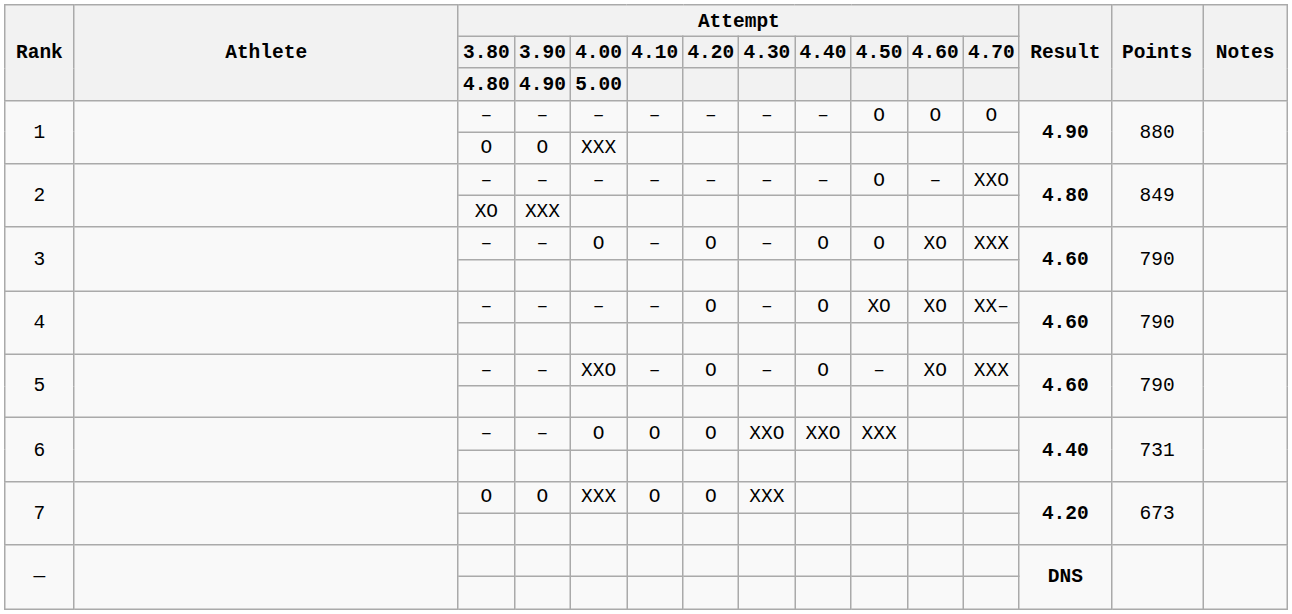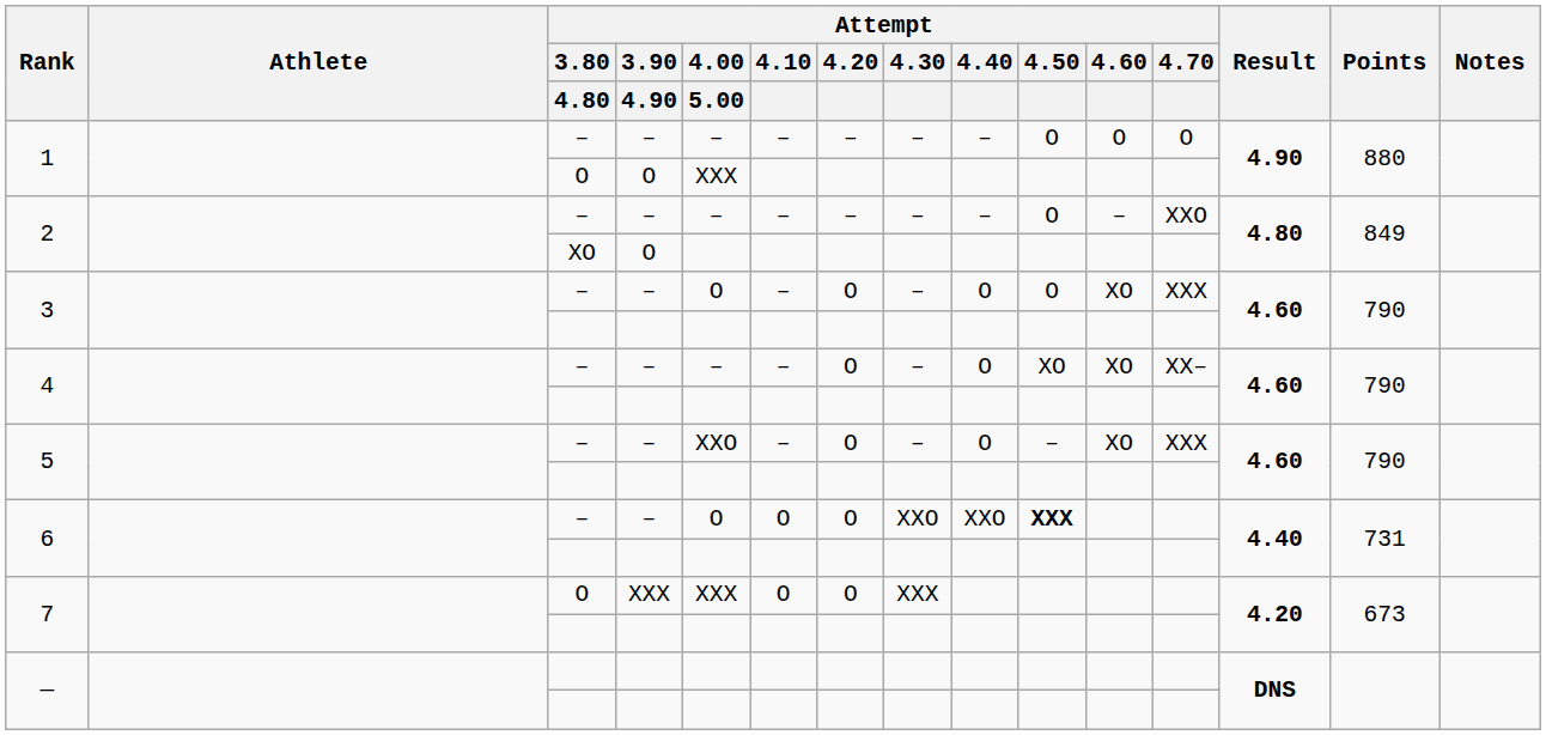2 / XO | Attempt / 3.90 / 4.90: XXX -> O
6 / – | Attempt / 4.50: normal -> bold
7 / O | Attempt / 3.90 / 4.90: O -> XXX
